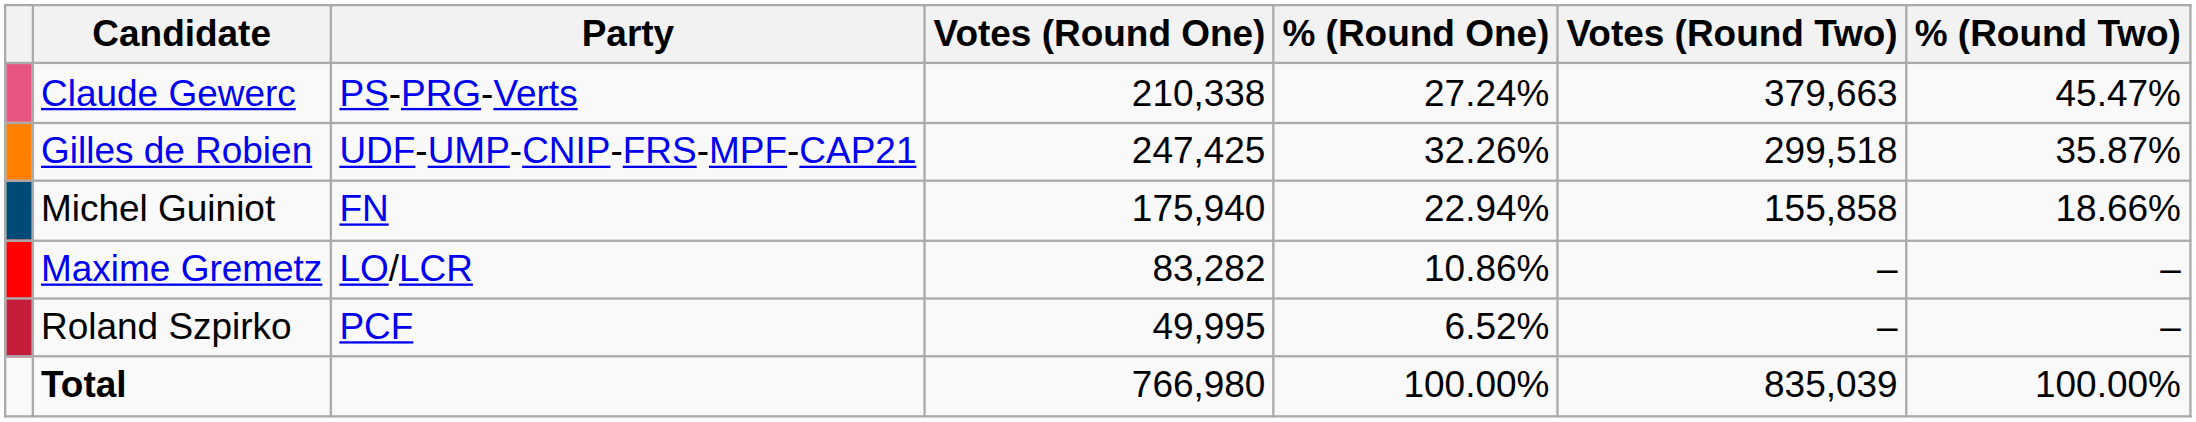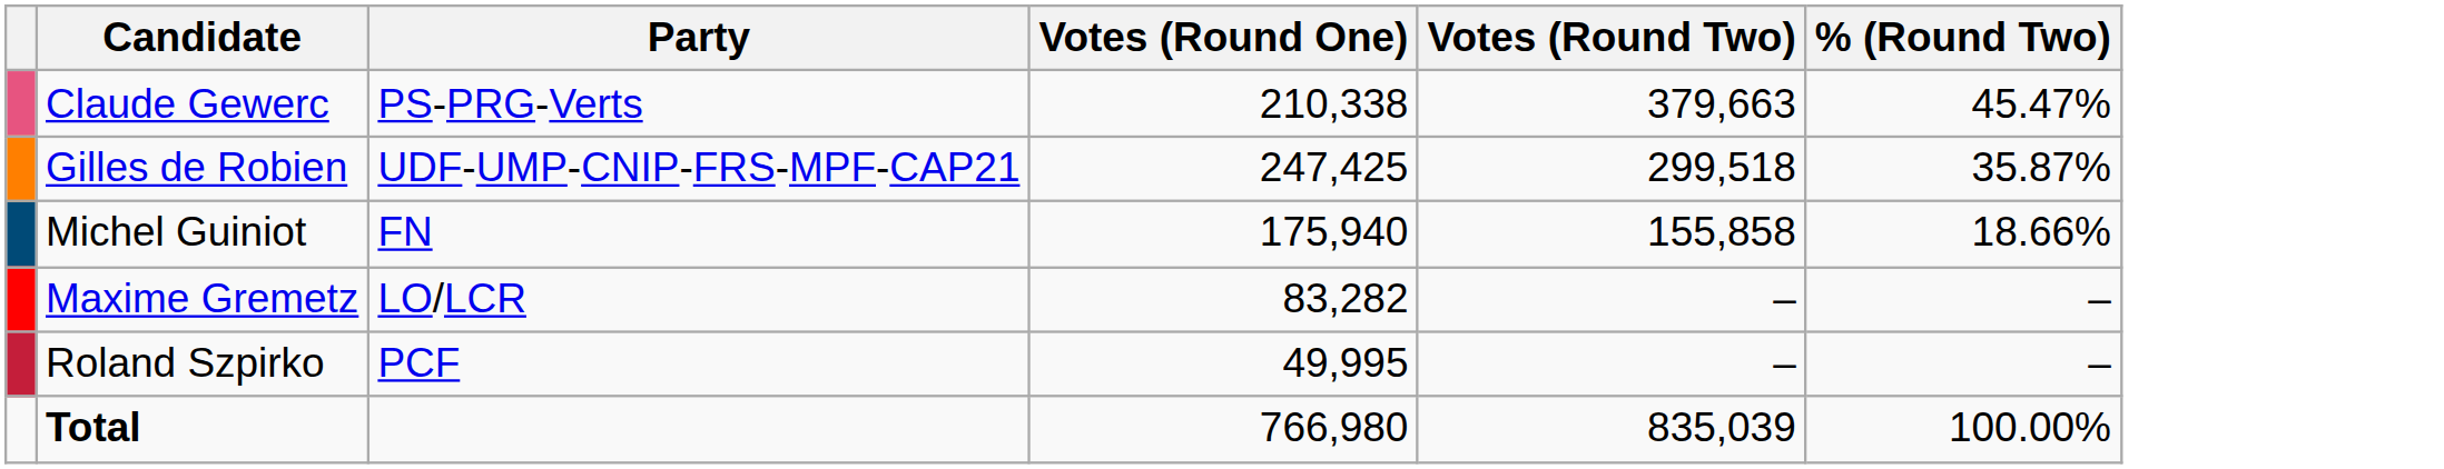- column: % (Round One) | 27.24% | 32.26% | 22.94% | 10.86% | 6.52% | 100.00%
